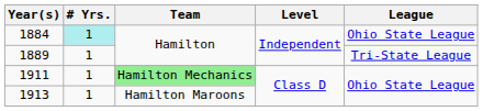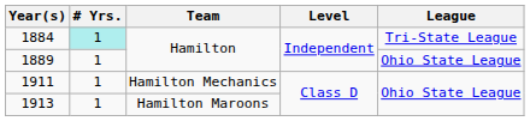1884 | League: Ohio State League -> Tri-State League
1889 | League: Tri-State League -> Ohio State League
1911 | Team: lightgreen background -> no background
